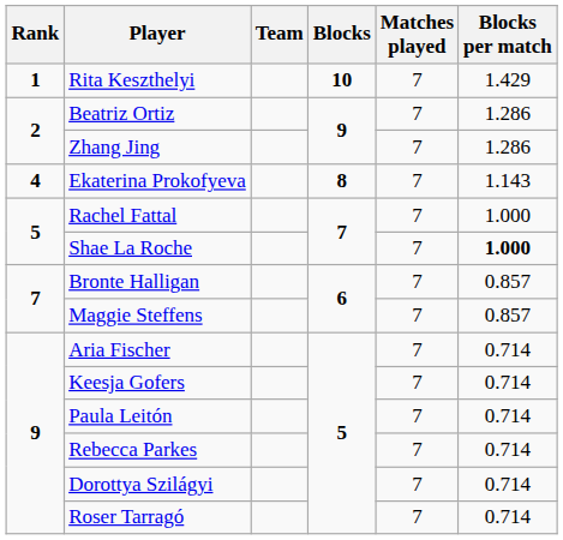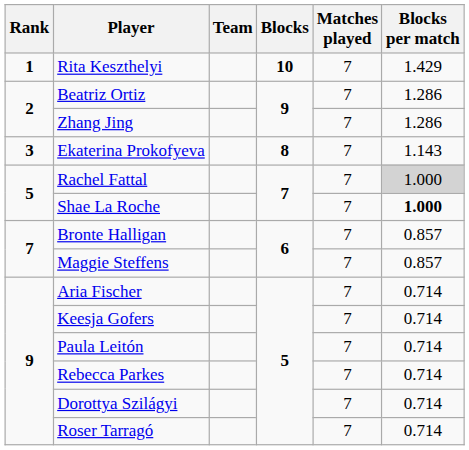Ekaterina Prokofyeva | Rank: 4 -> 3
Rachel Fattal | Blocks per match: no background -> lightgrey background
